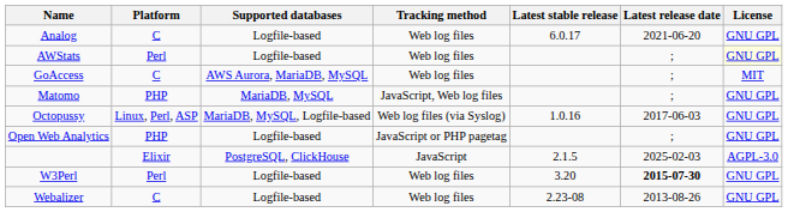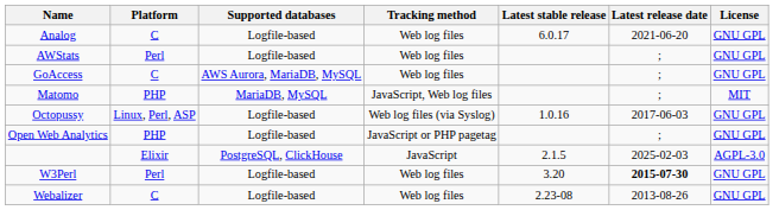AWStats | License: lightyellow background -> no background
GoAccess | License: MIT -> GNU GPL
Matomo | License: GNU GPL -> MIT
Octopussy | Supported databases: MariaDB, MySQL, Logfile-based -> Logfile-based
